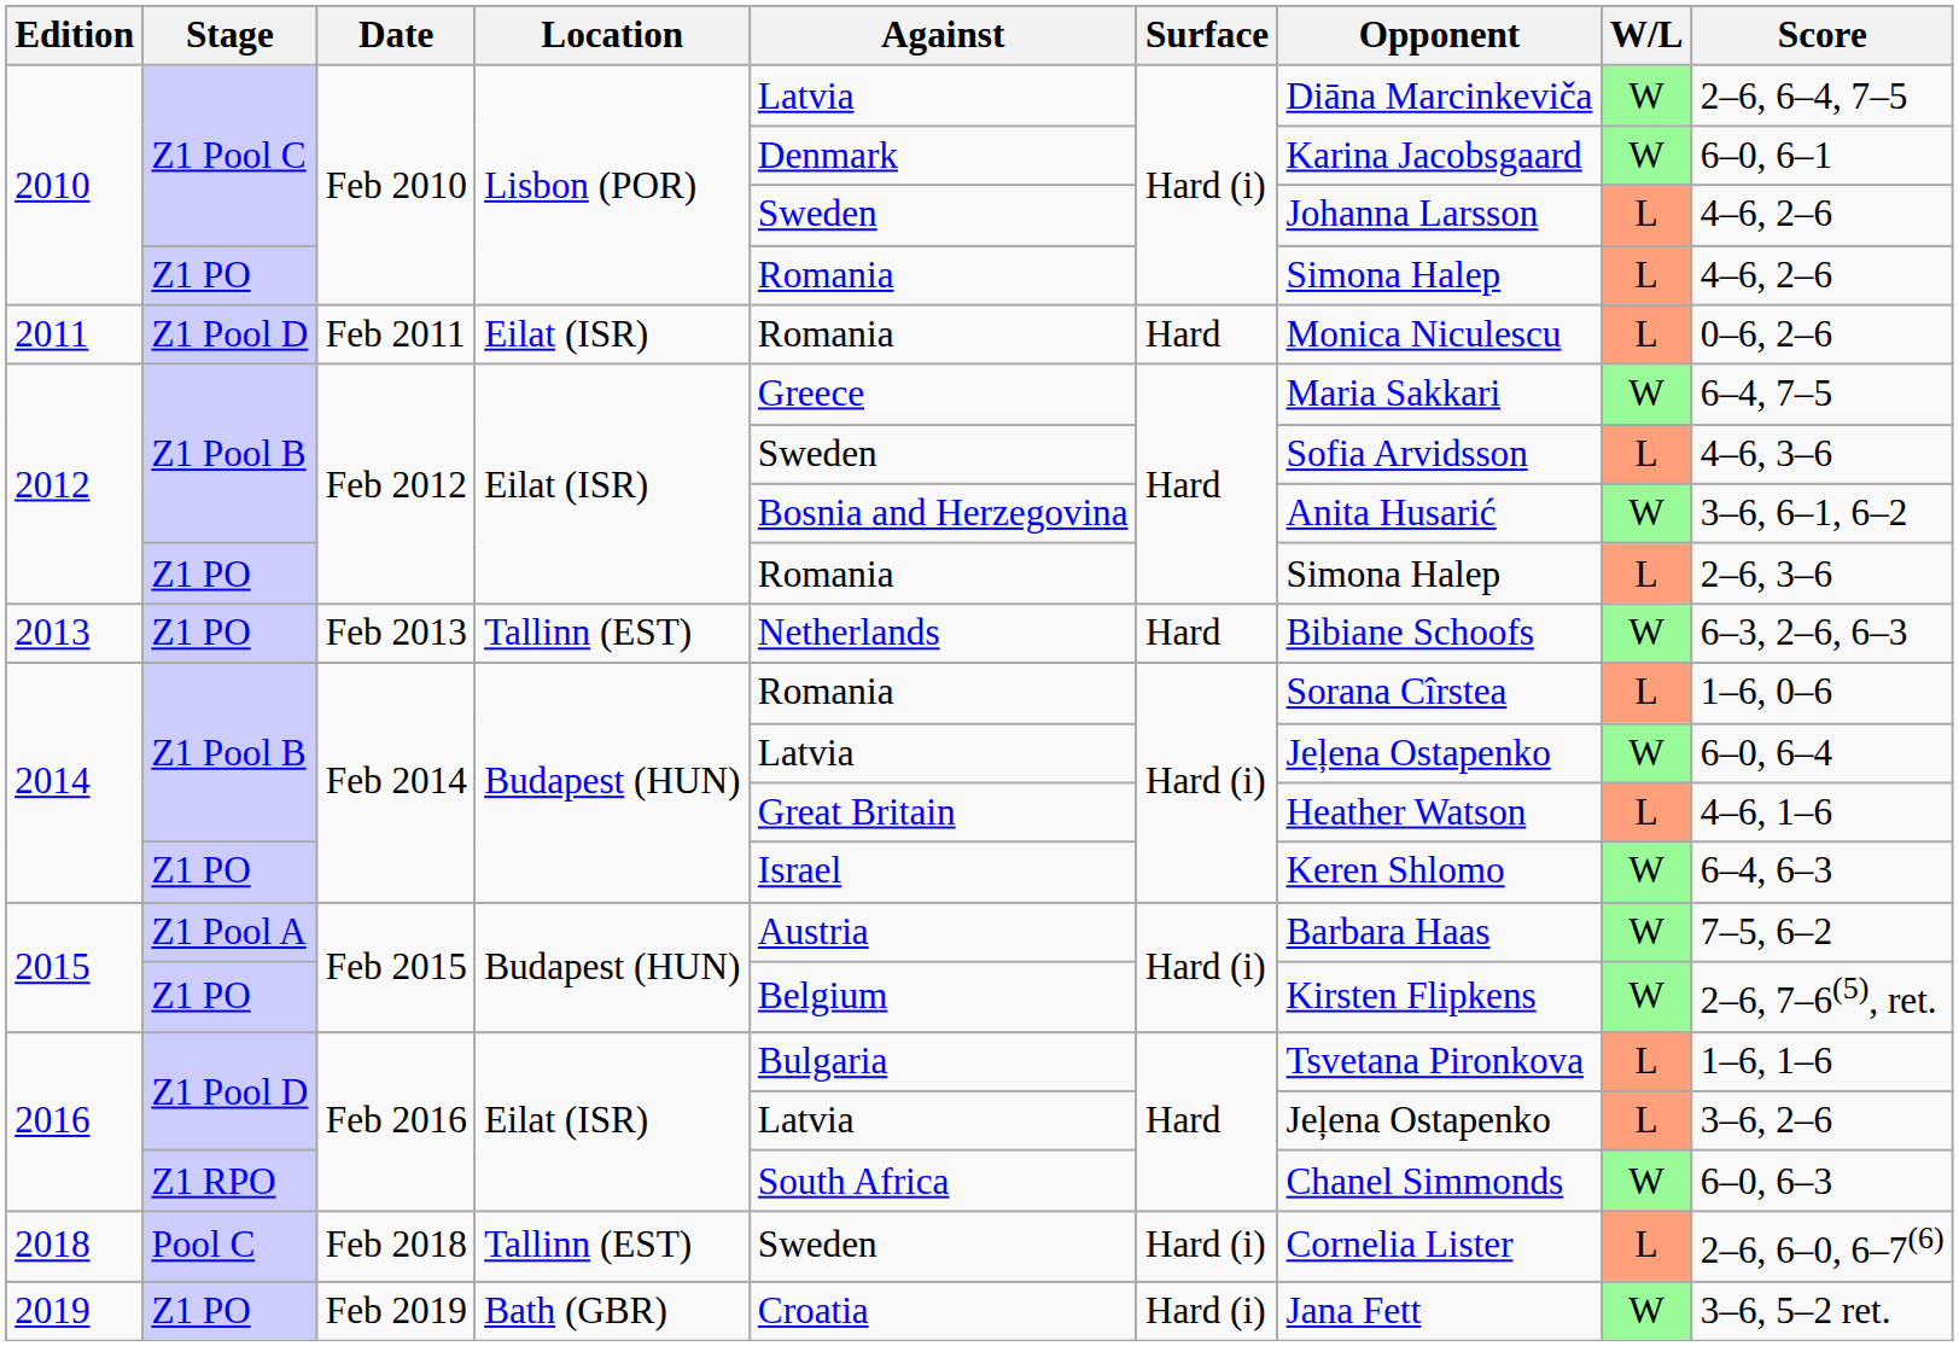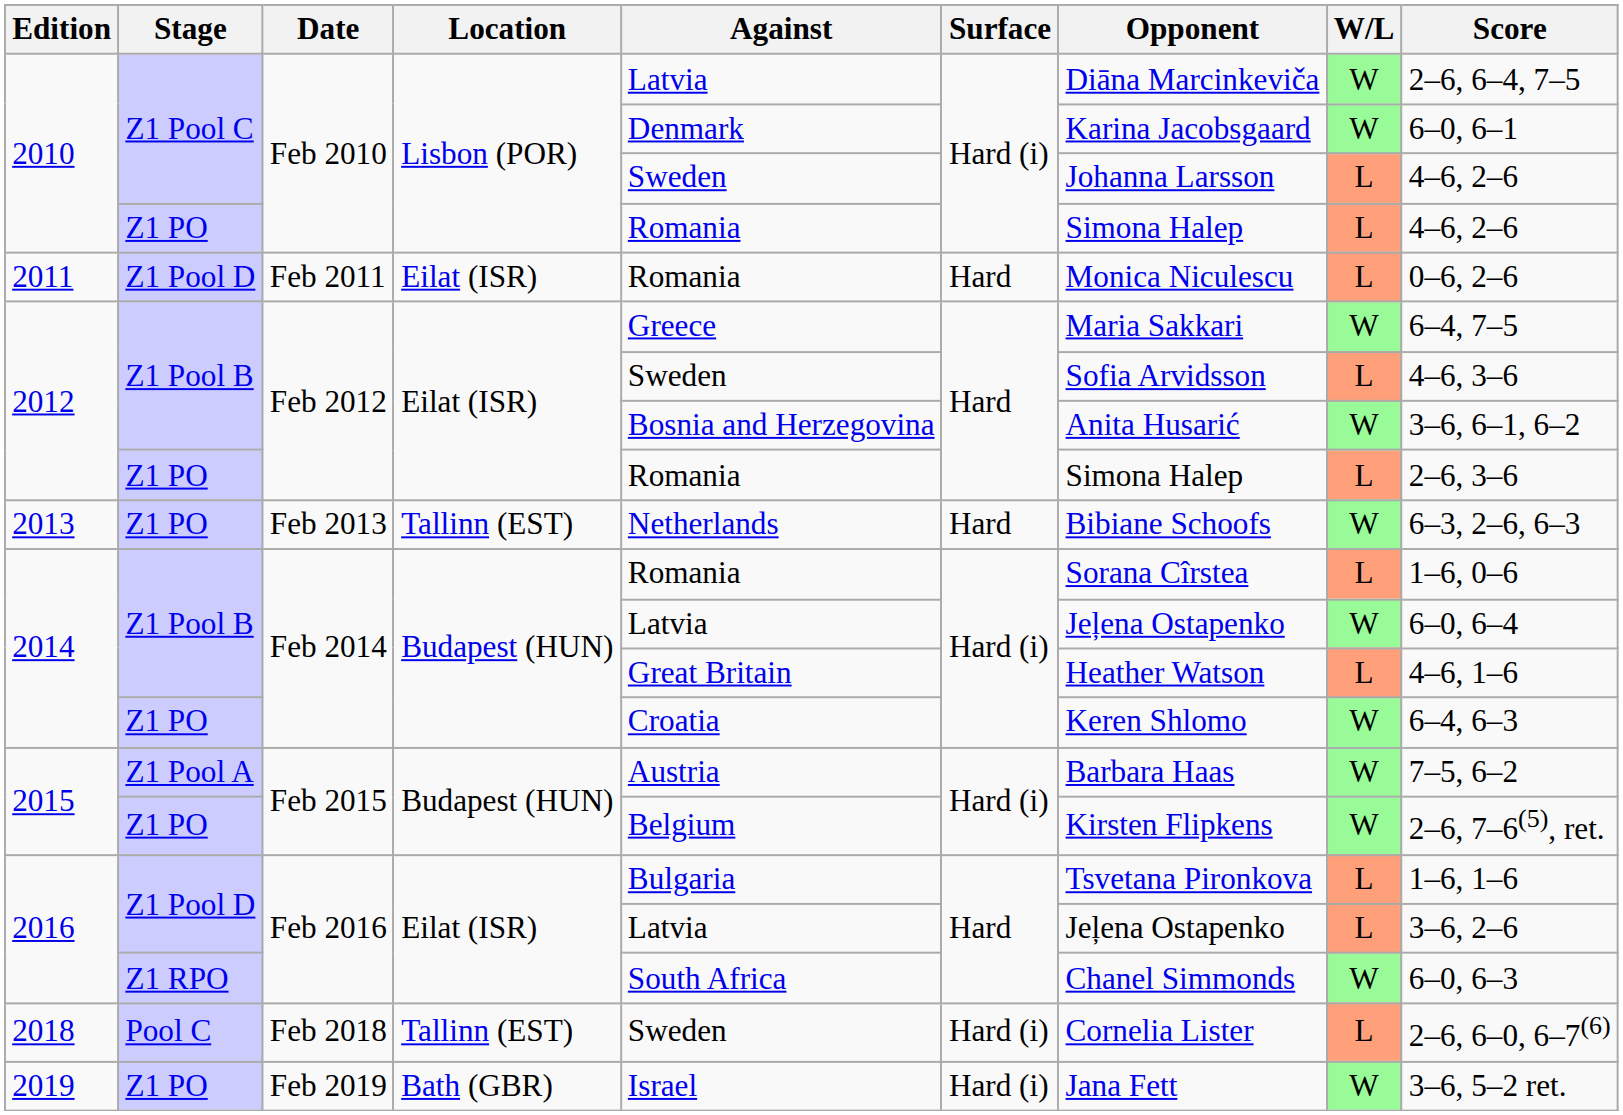2014 / Z1 PO | Against: Israel -> Croatia
2019 | Against: Croatia -> Israel
